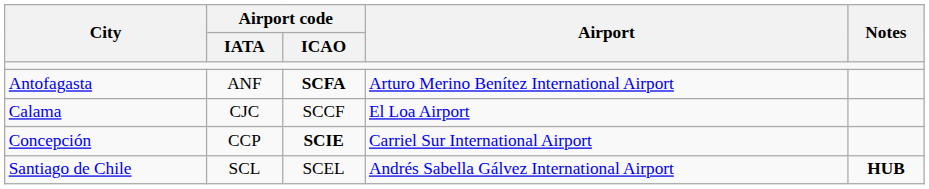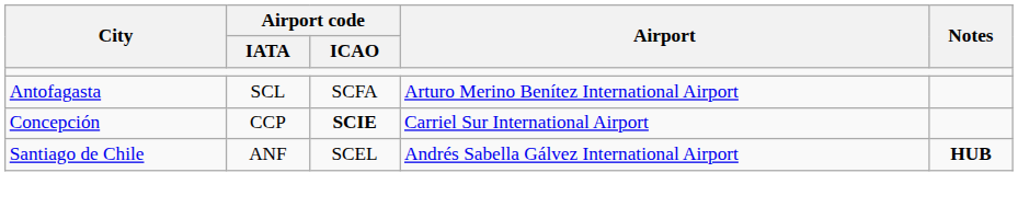Antofagasta | Airport code / IATA: ANF -> SCL
Antofagasta | Airport code / ICAO: bold -> normal
- row: Calama | CJC | SCCF | El Loa Airport
Santiago de Chile | Airport code / IATA: SCL -> ANF
